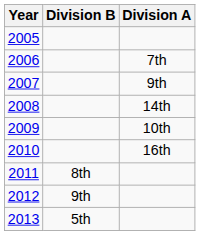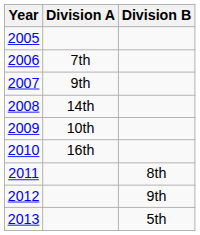columns swapped: Division A <-> Division B
